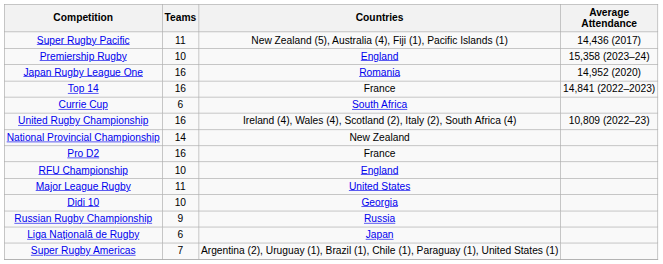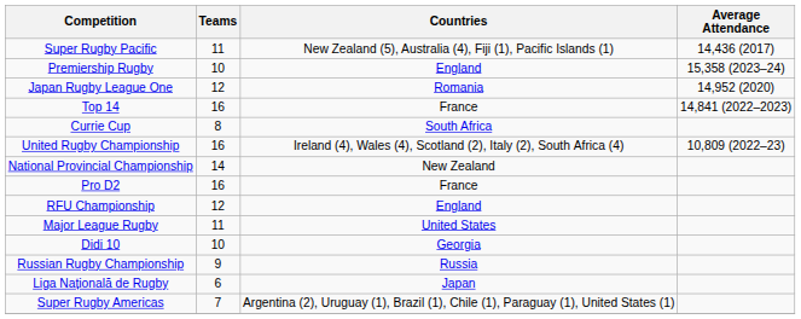Japan Rugby League One | Teams: 16 -> 12
Currie Cup | Teams: 6 -> 8
RFU Championship | Teams: 10 -> 12
